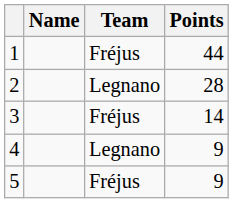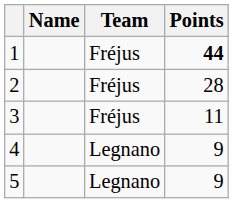1 | Points: normal -> bold
2 | Team: Legnano -> Fréjus
3 | Points: 14 -> 11
5 | Team: Fréjus -> Legnano
